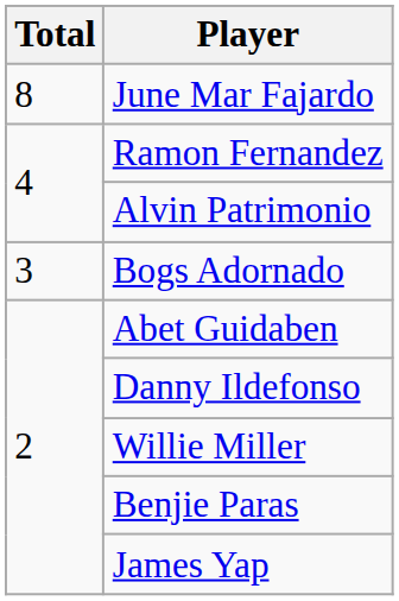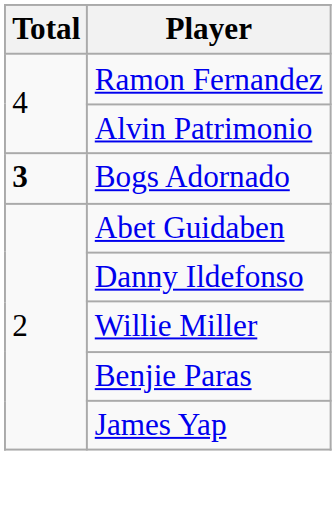- row: 8 | June Mar Fajardo
Bogs Adornado | Total: normal -> bold
